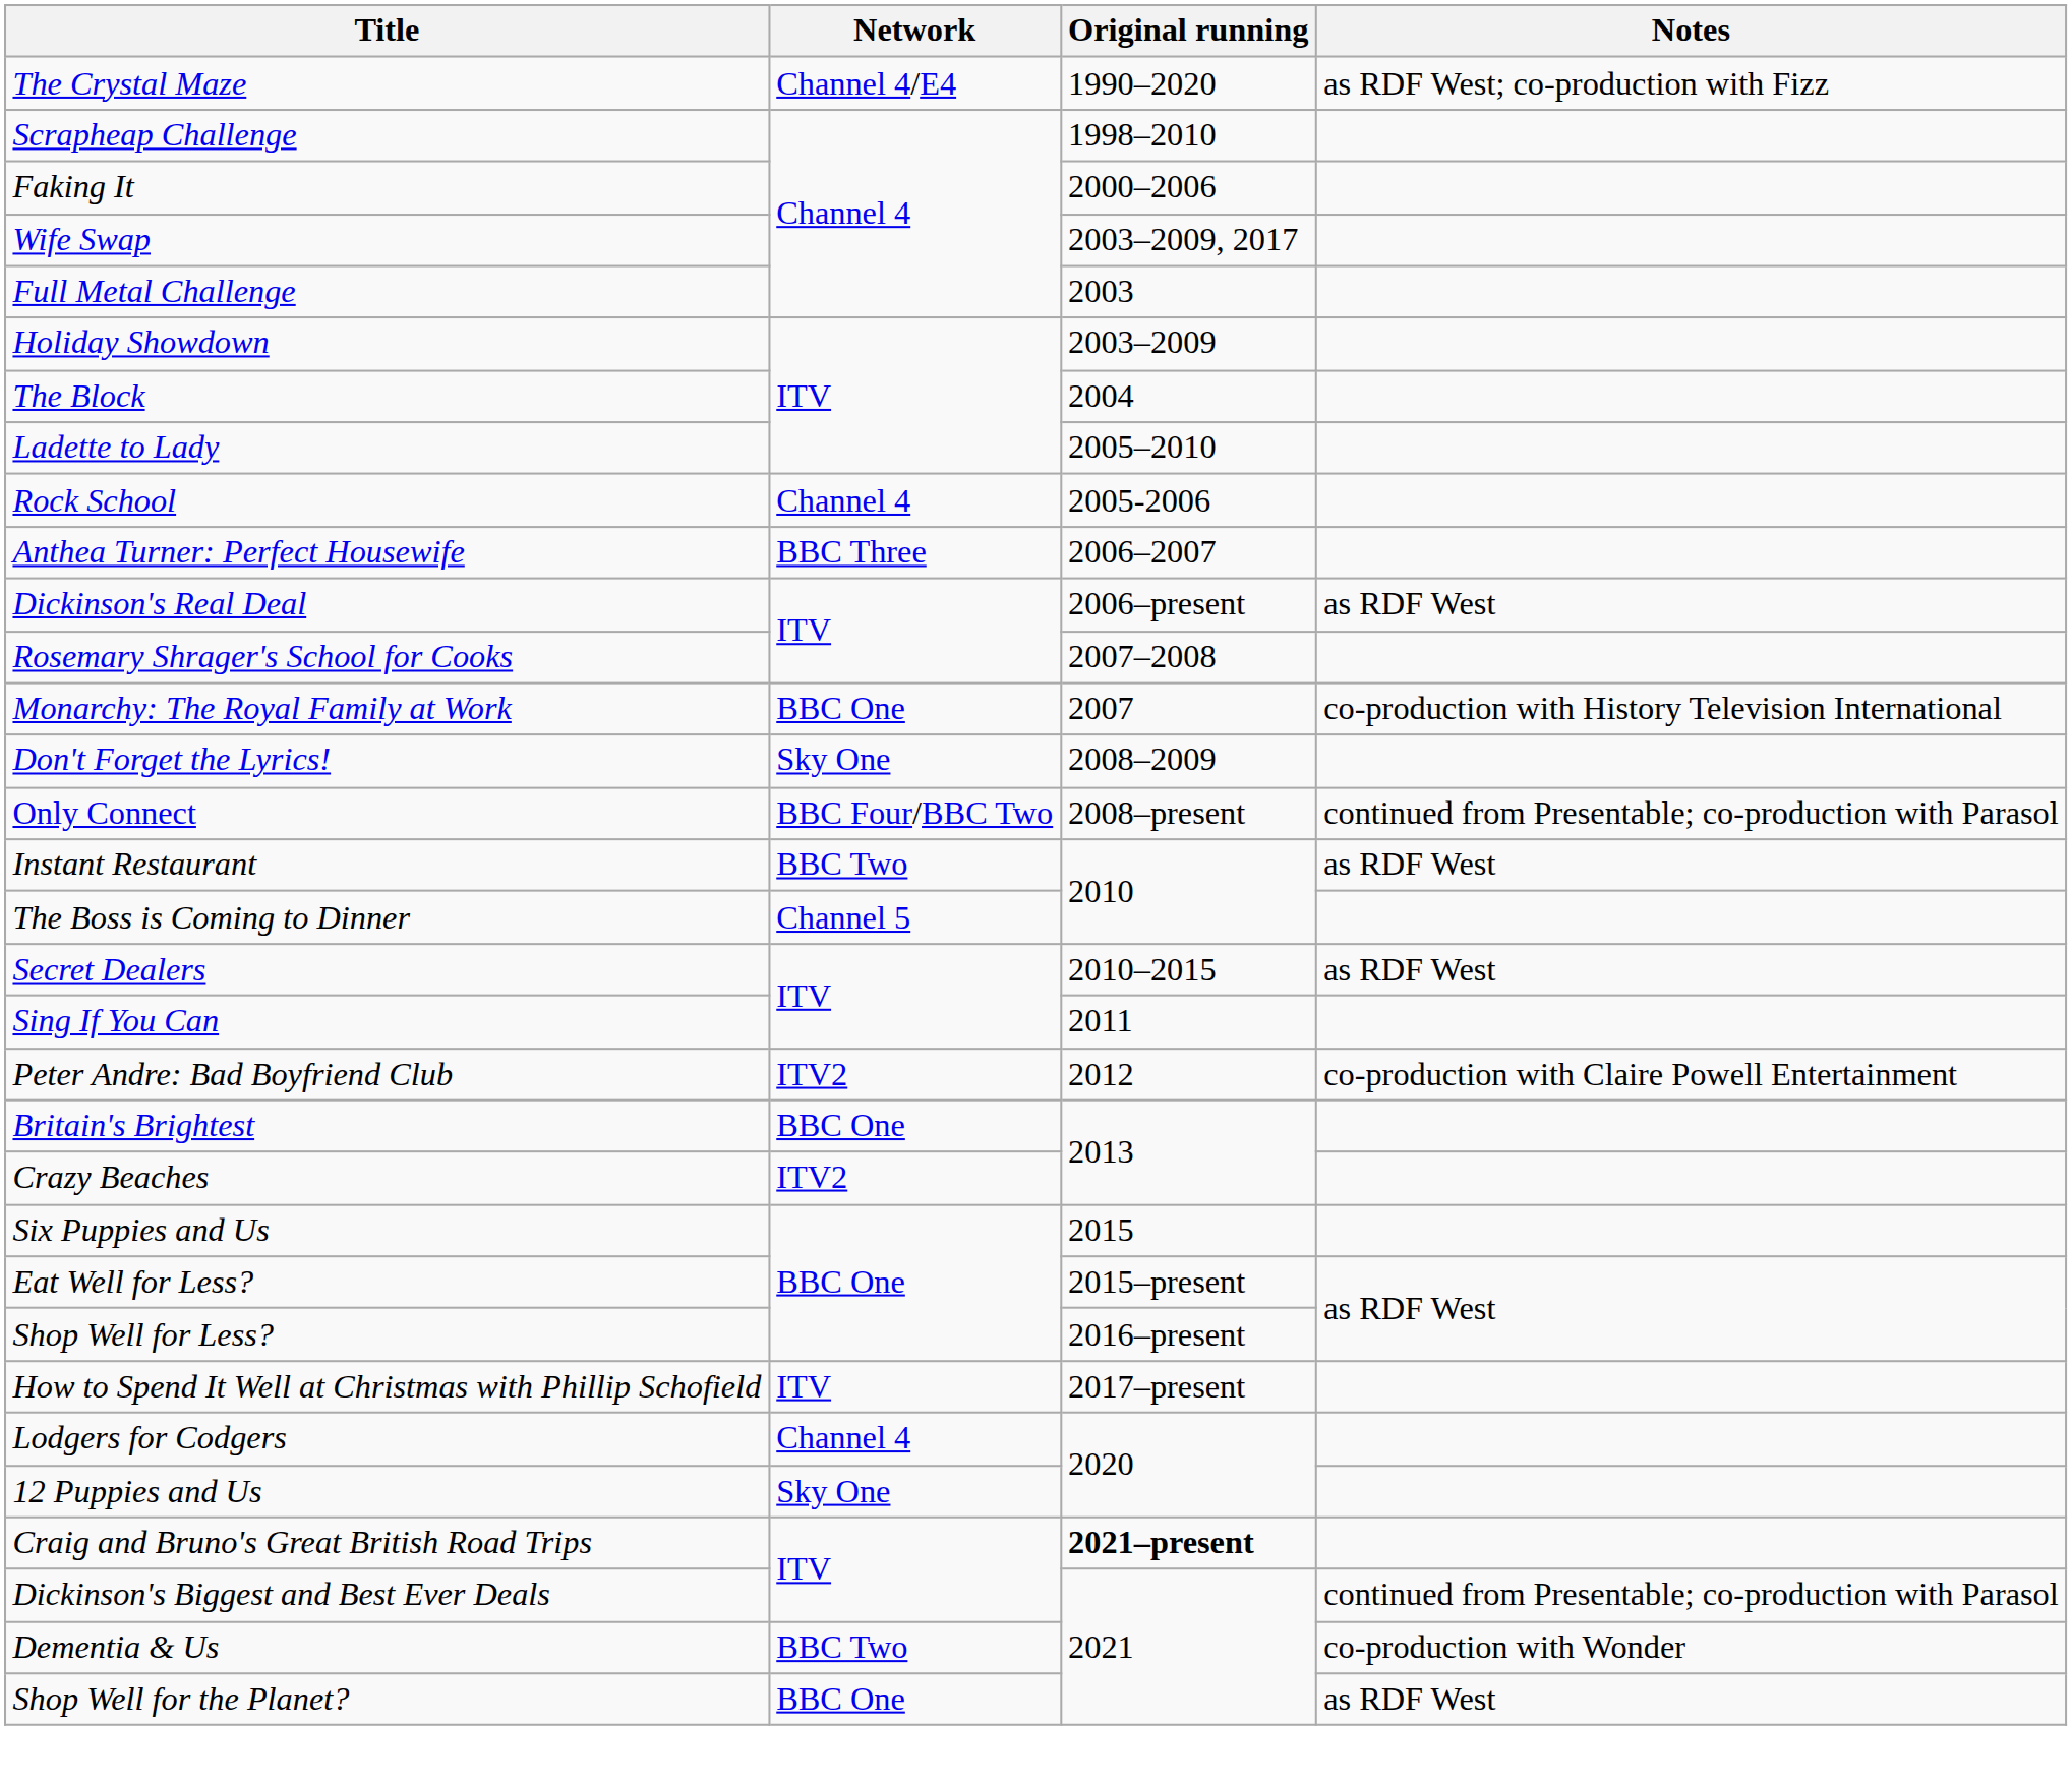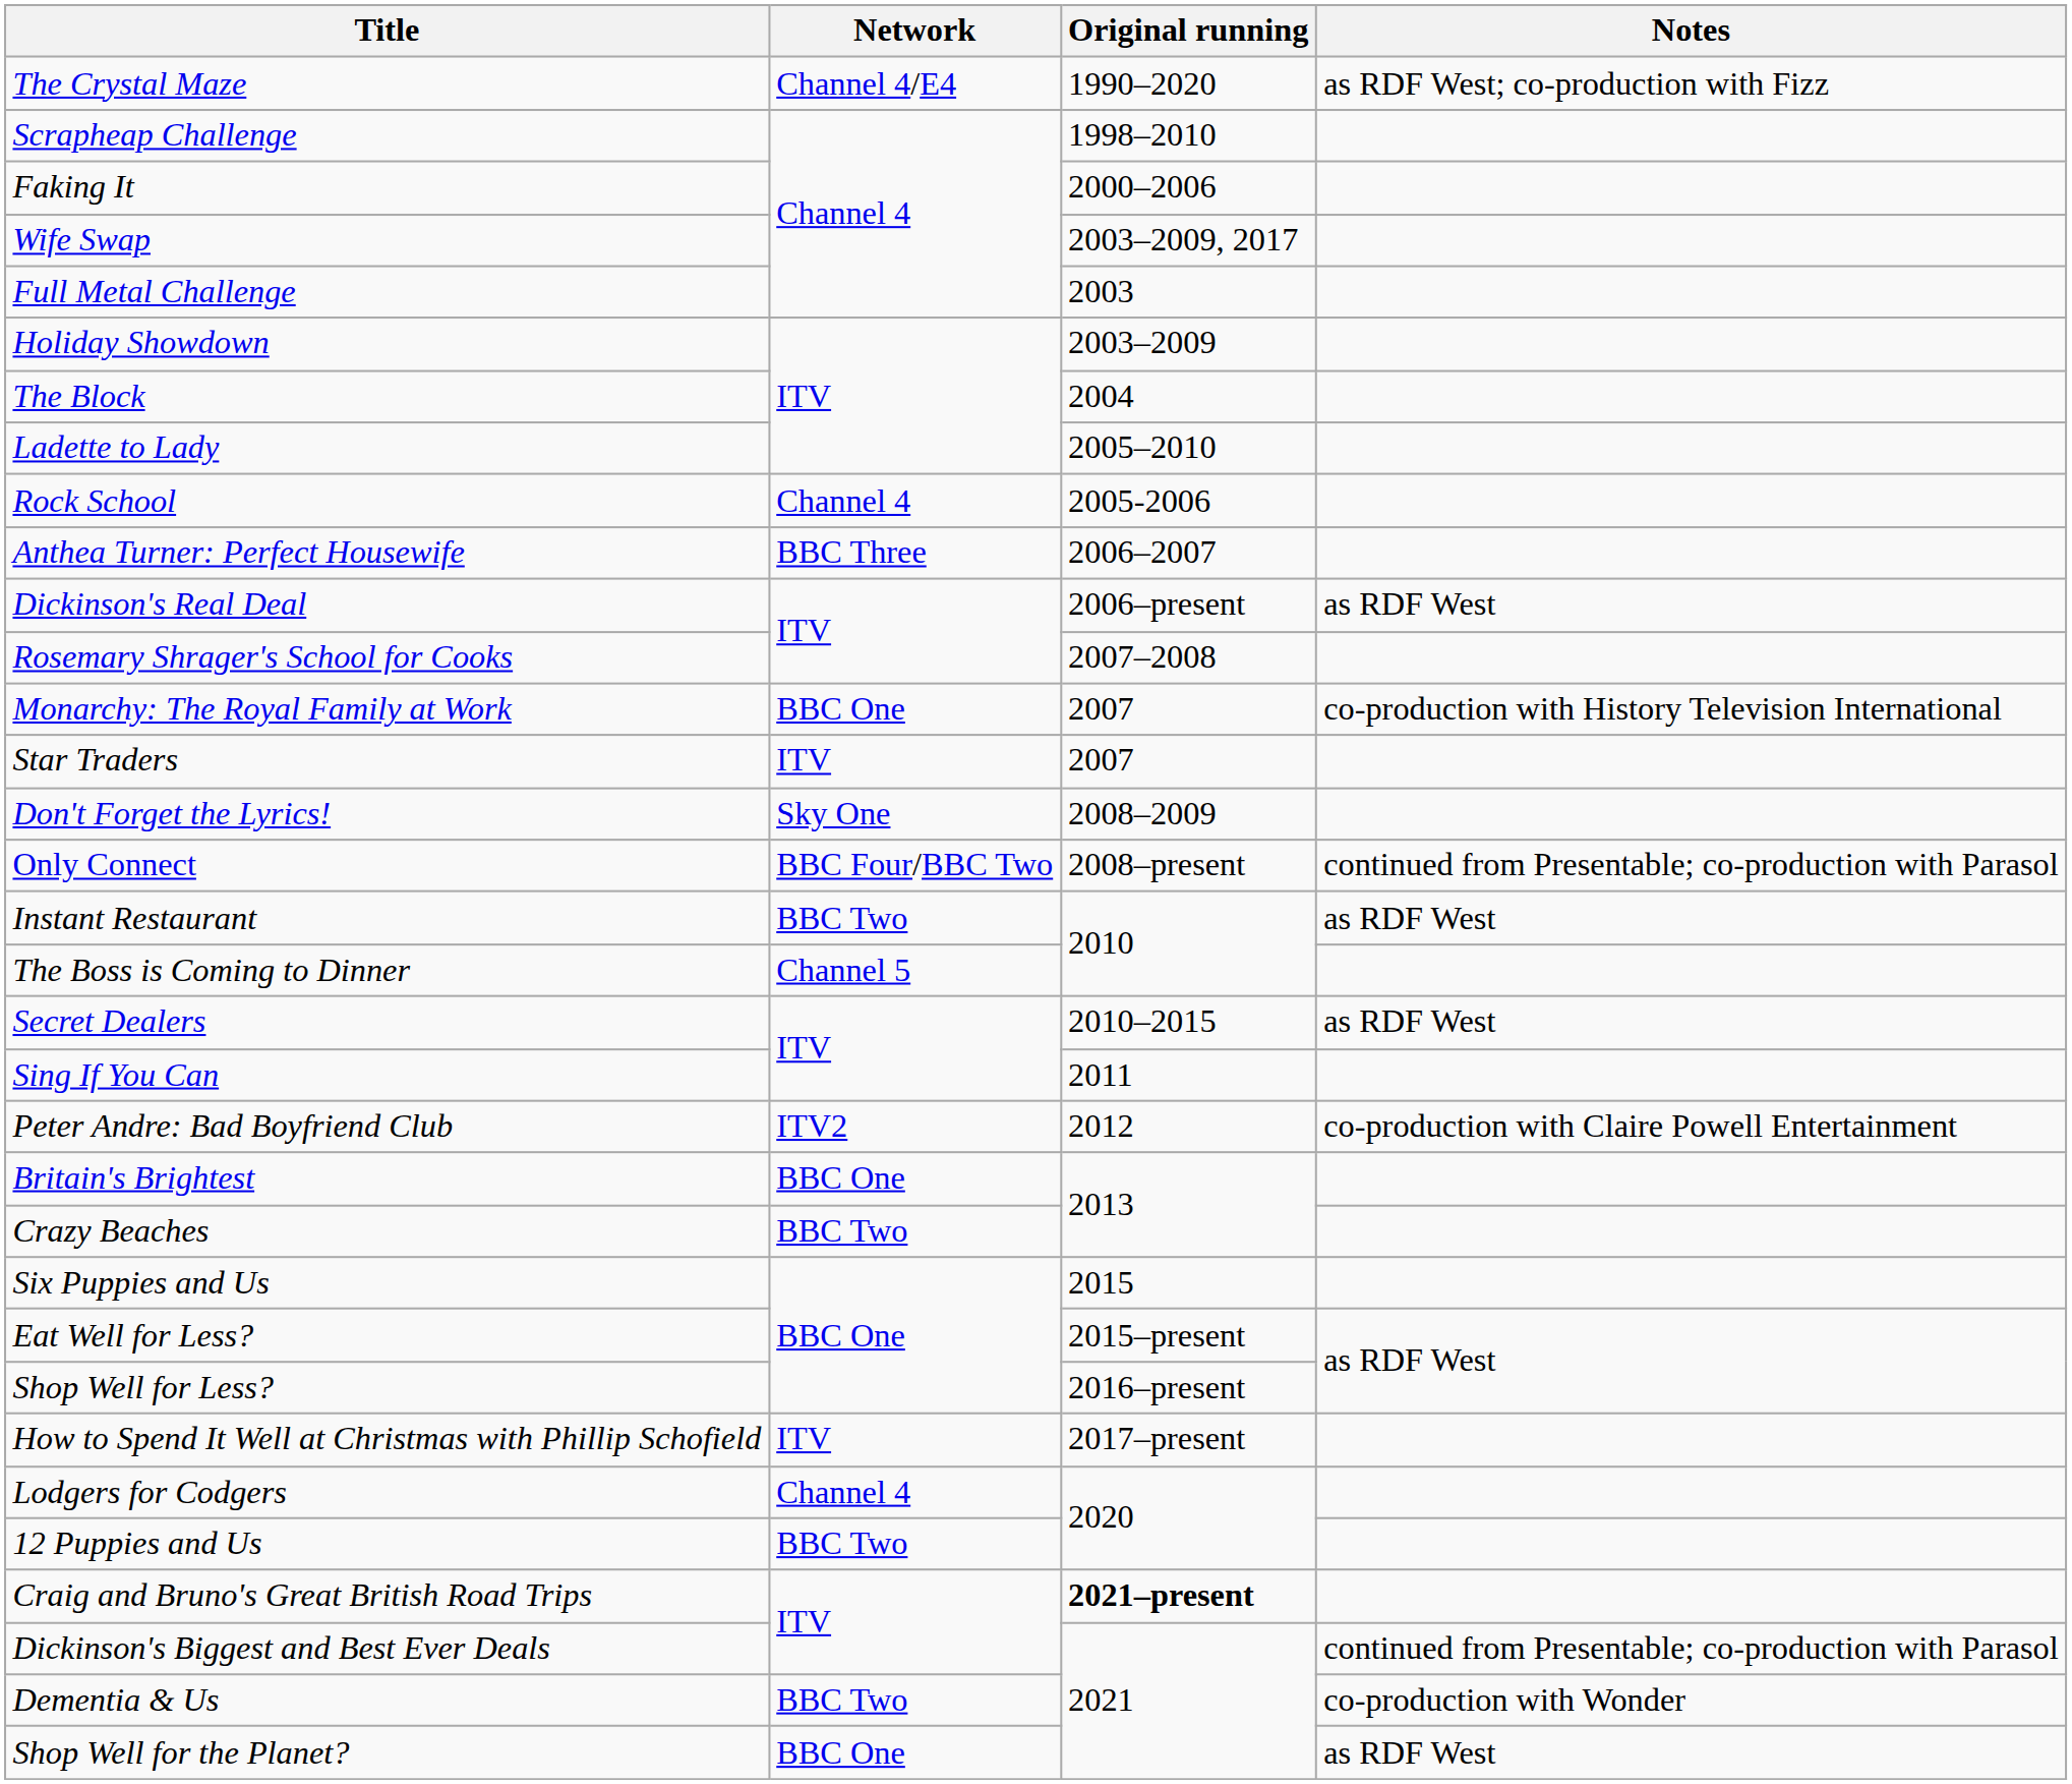+ row: Star Traders | ITV | 2007
Crazy Beaches | Network: ITV2 -> BBC Two
12 Puppies and Us | Network: Sky One -> BBC Two
